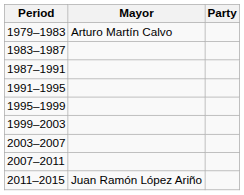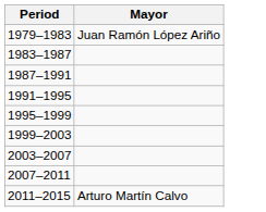- column: Party
1979–1983 | Mayor: Arturo Martín Calvo -> Juan Ramón López Ariño
2011–2015 | Mayor: Juan Ramón López Ariño -> Arturo Martín Calvo
